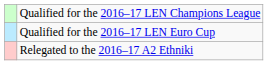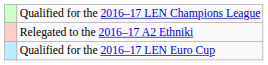rows swapped: Qualified for the 2016–17 LEN Euro Cup <-> Relegated to the 2016–17 A2 Ethniki
